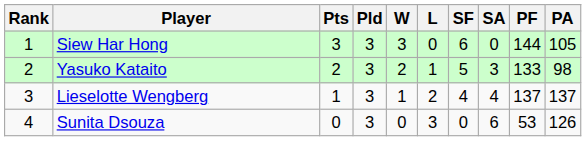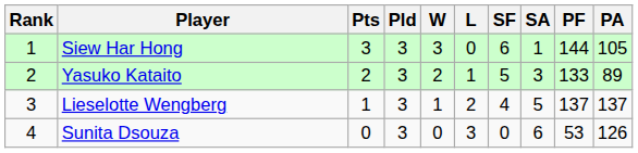Siew Har Hong | SA: 0 -> 1
Yasuko Kataito | PA: 98 -> 89
Lieselotte Wengberg | SA: 4 -> 5
